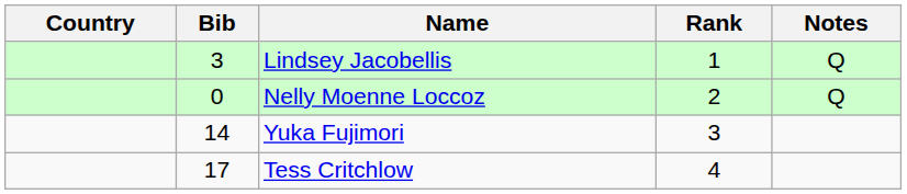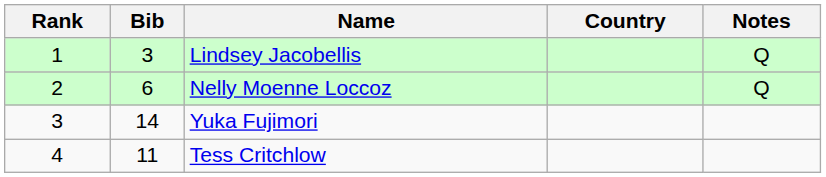columns swapped: Rank <-> Country
Nelly Moenne Loccoz | Bib: 0 -> 6
Tess Critchlow | Bib: 17 -> 11
